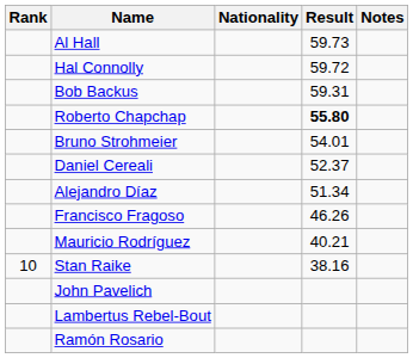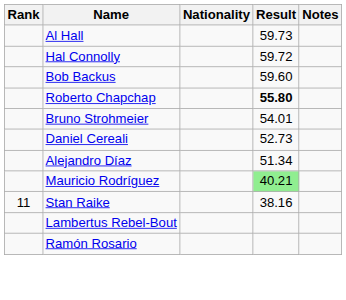Bob Backus | Result: 59.31 -> 59.60
Daniel Cereali | Result: 52.37 -> 52.73
- row: Francisco Fragoso | 46.26
Mauricio Rodríguez | Result: no background -> lightgreen background
Stan Raike | Rank: 10 -> 11
- row: John Pavelich
